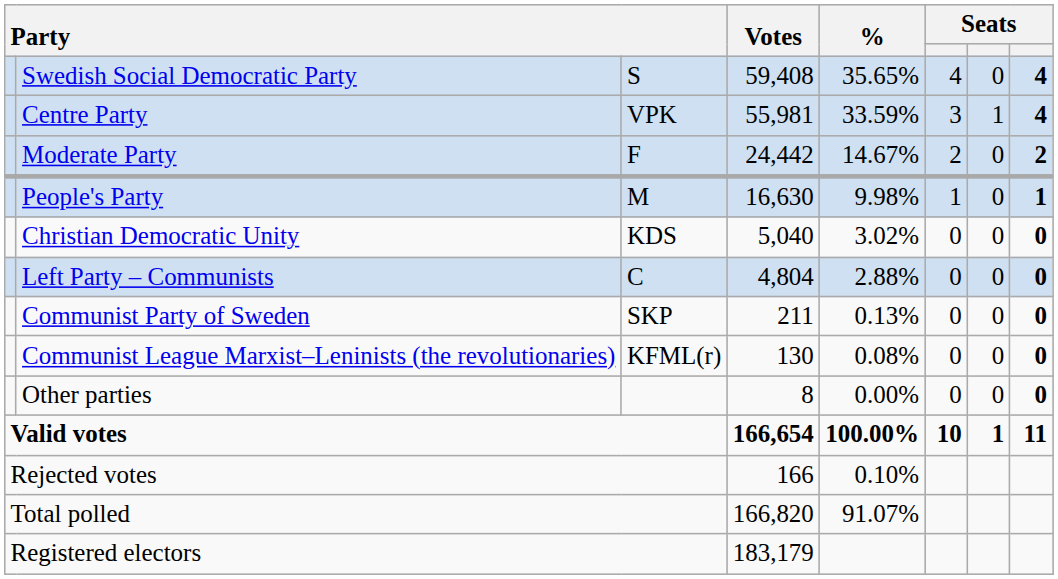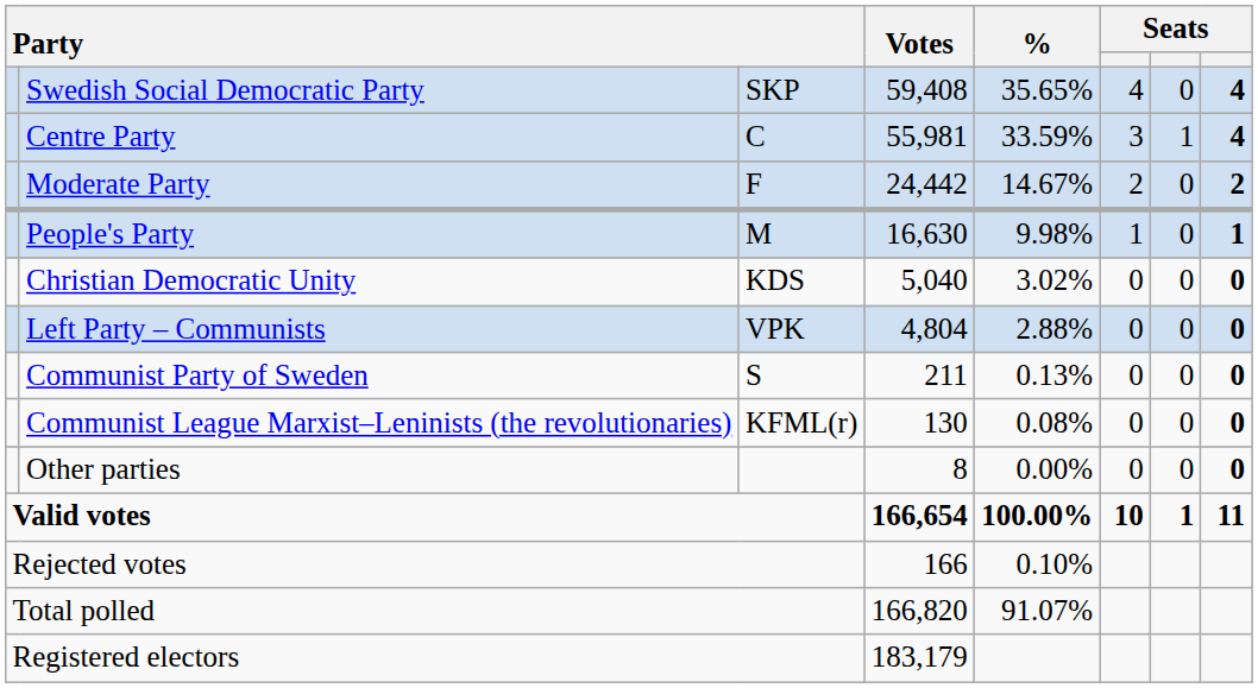Swedish Social Democratic Party | column 3: S -> SKP
Centre Party | column 3: VPK -> C
Left Party – Communists | column 3: C -> VPK
Communist Party of Sweden | column 3: SKP -> S
